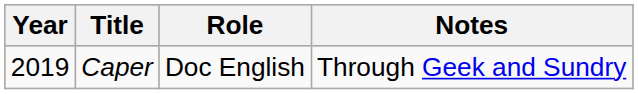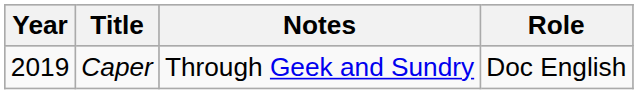columns swapped: Role <-> Notes
